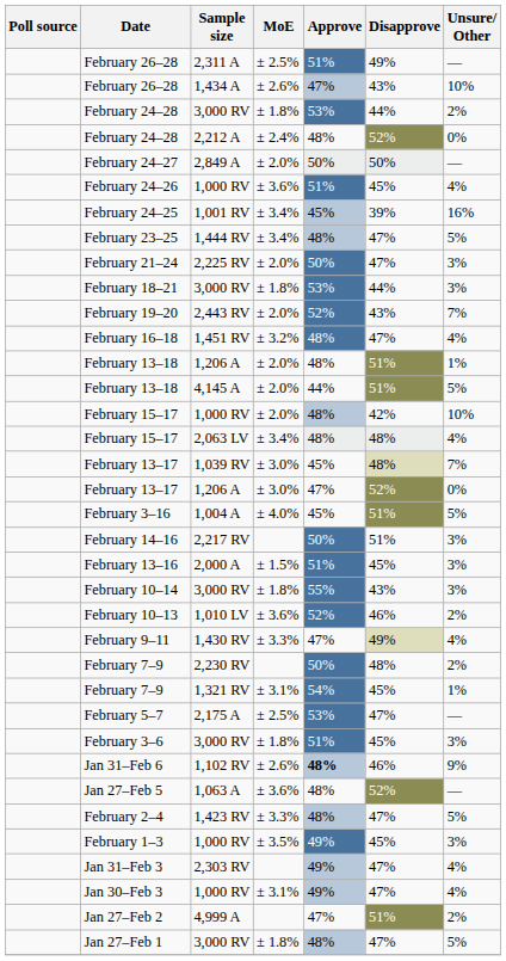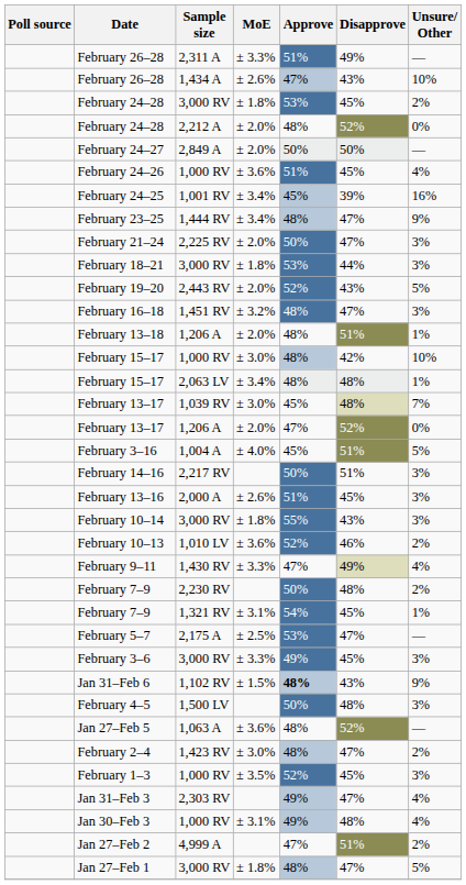February 26–28 / 2,311 A | MoE: ± 2.5% -> ± 3.3%
February 24–28 / 3,000 RV | Disapprove: 44% -> 45%
February 24–28 / 2,212 A | MoE: ± 2.4% -> ± 2.0%
February 23–25 | Unsure/ Other: 5% -> 9%
February 19–20 | Unsure/ Other: 7% -> 5%
February 16–18 | Unsure/ Other: 4% -> 3%
- row: February 13–18 | 4,145 A | ± 2.0% | 44% | 51% | 5%
February 15–17 / 1,000 RV | MoE: ± 2.0% -> ± 3.0%
February 15–17 / 2,063 LV | Unsure/ Other: 4% -> 1%
February 13–17 / 1,206 A | MoE: ± 3.0% -> ± 2.0%
February 13–16 | MoE: ± 1.5% -> ± 2.6%
February 3–6 | MoE: ± 1.8% -> ± 3.3%
February 3–6 | Approve: 51% -> 49%
Jan 31–Feb 6 | MoE: ± 2.6% -> ± 1.5%
Jan 31–Feb 6 | Disapprove: 46% -> 43%
+ row: February 4–5 | 1,500 LV | 50% | 48% | 3%
February 2–4 | MoE: ± 3.3% -> ± 3.0%
February 2–4 | Unsure/ Other: 5% -> 2%
February 1–3 | Approve: 49% -> 52%
Jan 30–Feb 3 | Disapprove: 47% -> 48%
